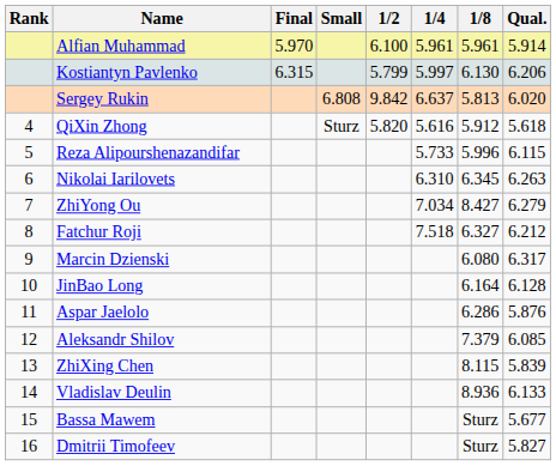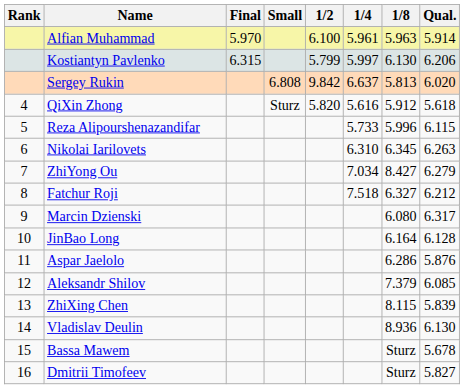Alfian Muhammad | 1/8: 5.961 -> 5.963
Vladislav Deulin | Qual.: 6.133 -> 6.130
Bassa Mawem | Qual.: 5.677 -> 5.678
